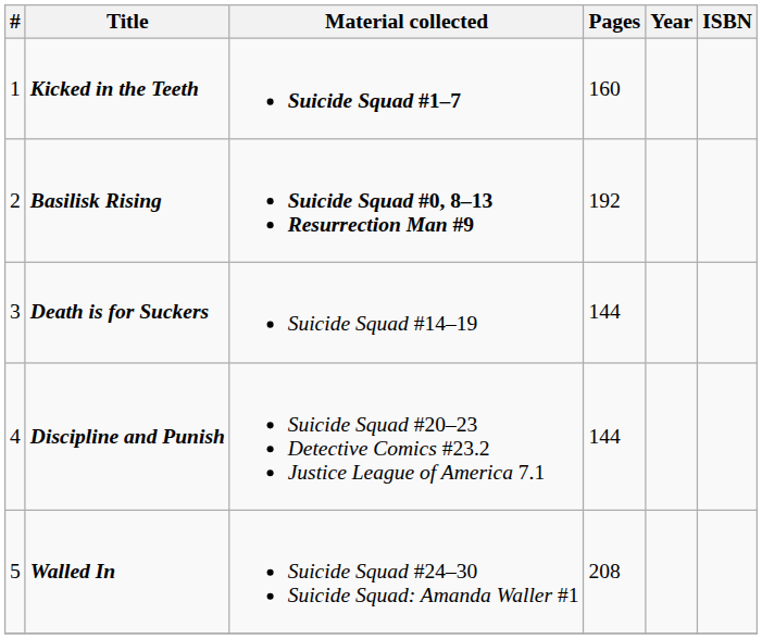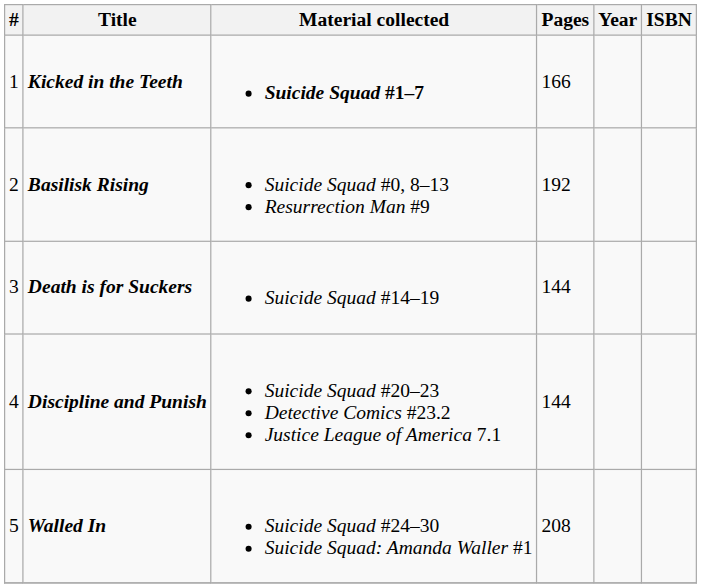Kicked in the Teeth | Pages: 160 -> 166
Basilisk Rising | Material collected: bold -> normal
